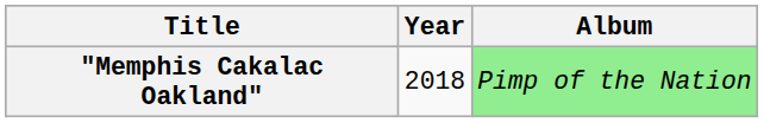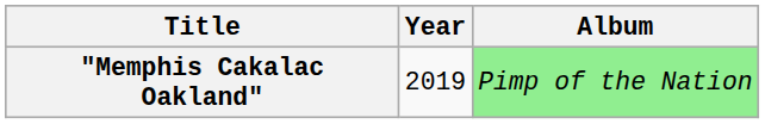"Memphis Cakalac Oakland" | Year: 2018 -> 2019
